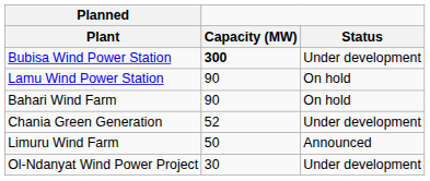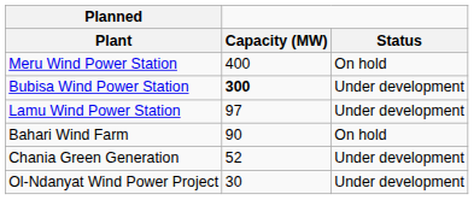+ row: Meru Wind Power Station | 400 | On hold
Lamu Wind Power Station | Capacity (MW): 90 -> 97
Lamu Wind Power Station | Status: On hold -> Under development
- row: Limuru Wind Farm | 50 | Announced
